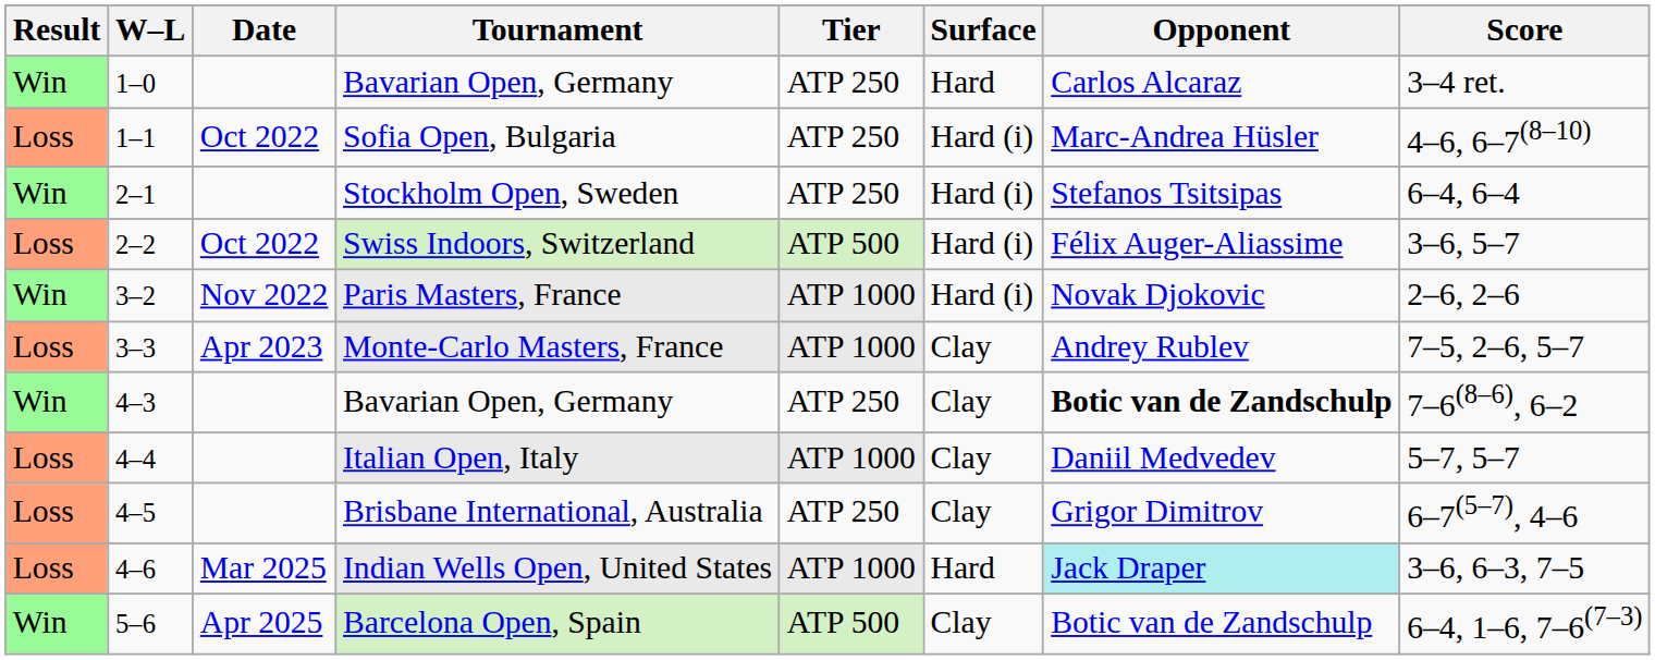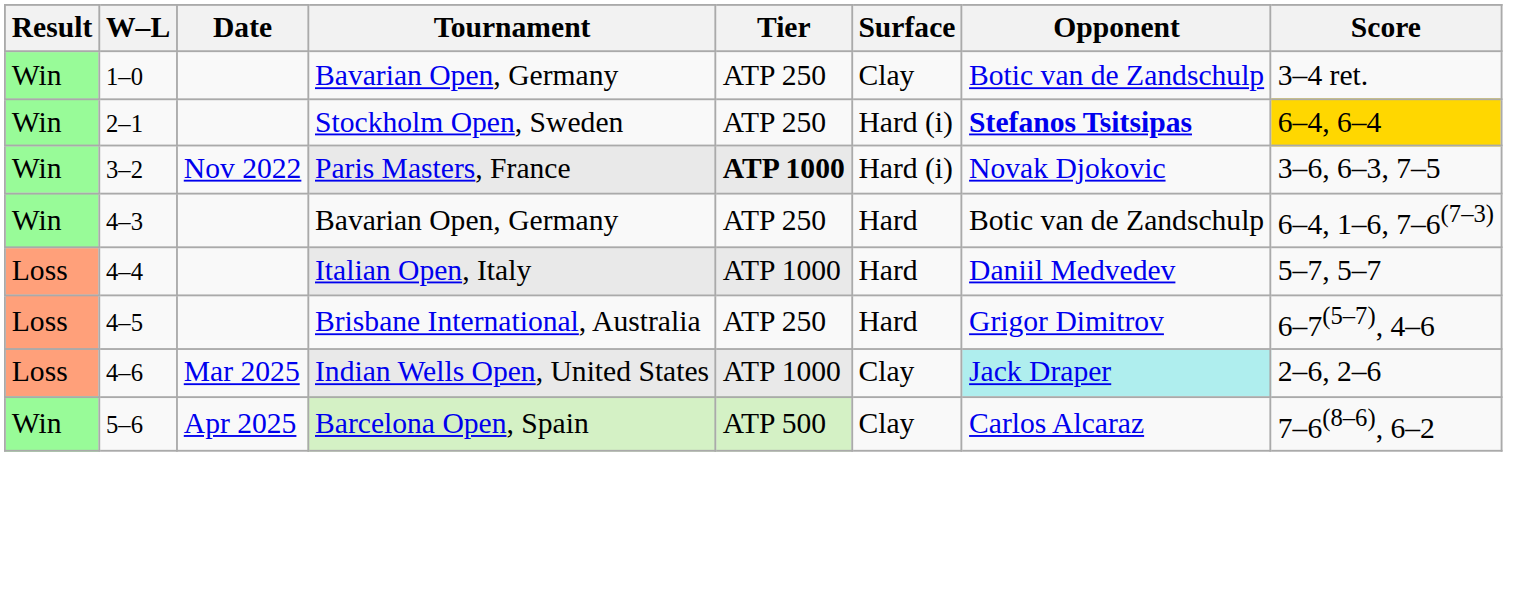1–0 / Bavarian Open, Germany | Surface: Hard -> Clay
1–0 / Bavarian Open, Germany | Opponent: Carlos Alcaraz -> Botic van de Zandschulp
- row: Loss | 1–1 | Oct 2022 | Sofia Open, Bulgaria | ATP 250 | Hard (i) | Marc-Andrea Hüsler | 4–6, 6–7(8–10)
Stockholm Open, Sweden | Opponent: normal -> bold
Stockholm Open, Sweden | Score: no background -> gold background
- row: Loss | 2–2 | Oct 2022 | Swiss Indoors, Switzerland | ATP 500 | Hard (i) | Félix Auger-Aliassime | 3–6, 5–7
Paris Masters, France | Tier: normal -> bold
Paris Masters, France | Score: 2–6, 2–6 -> 3–6, 6–3, 7–5
- row: Loss | 3–3 | Apr 2023 | Monte-Carlo Masters, France | ATP 1000 | Clay | Andrey Rublev | 7–5, 2–6, 5–7
4–3 / Bavarian Open, Germany | Surface: Clay -> Hard
4–3 / Bavarian Open, Germany | Opponent: bold -> normal
4–3 / Bavarian Open, Germany | Score: 7–6(8–6), 6–2 -> 6–4, 1–6, 7–6(7–3)
Italian Open, Italy | Surface: Clay -> Hard
Brisbane International, Australia | Surface: Clay -> Hard
Indian Wells Open, United States | Surface: Hard -> Clay
Indian Wells Open, United States | Score: 3–6, 6–3, 7–5 -> 2–6, 2–6
Barcelona Open, Spain | Opponent: Botic van de Zandschulp -> Carlos Alcaraz
Barcelona Open, Spain | Score: 6–4, 1–6, 7–6(7–3) -> 7–6(8–6), 6–2
